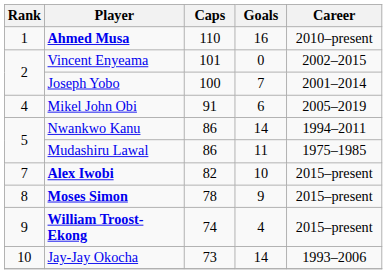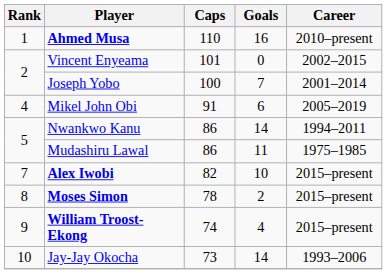Moses Simon | Goals: 9 -> 2
